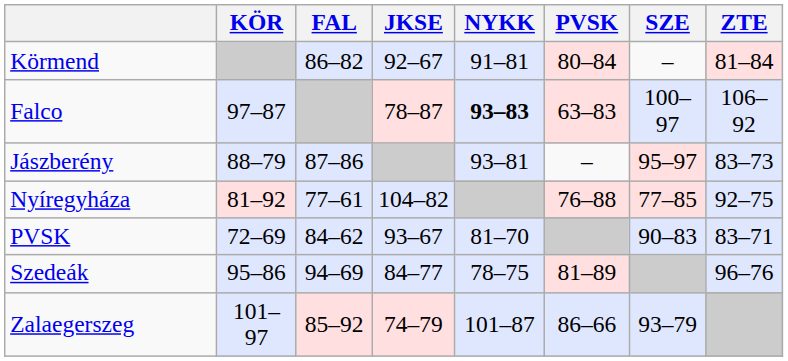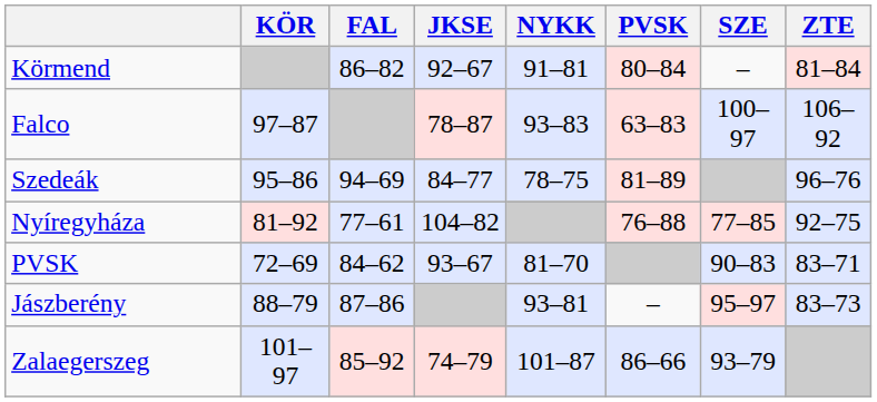Falco | NYKK: bold -> normal
rows swapped: Jászberény <-> Szedeák
